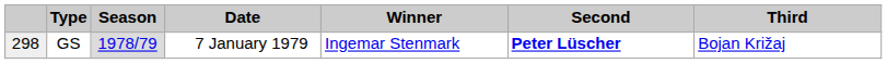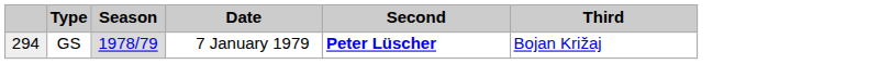- column: Winner | Ingemar Stenmark
GS | column 1: 298 -> 294
